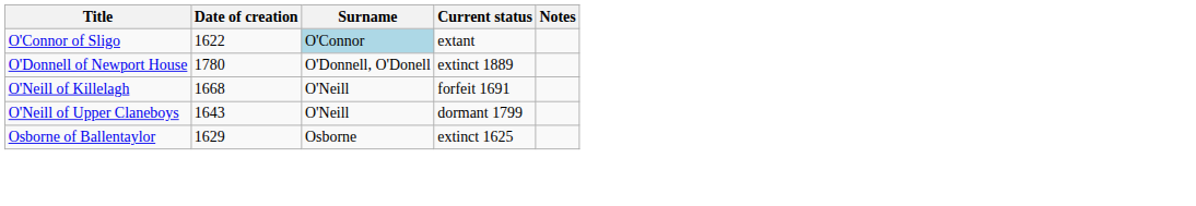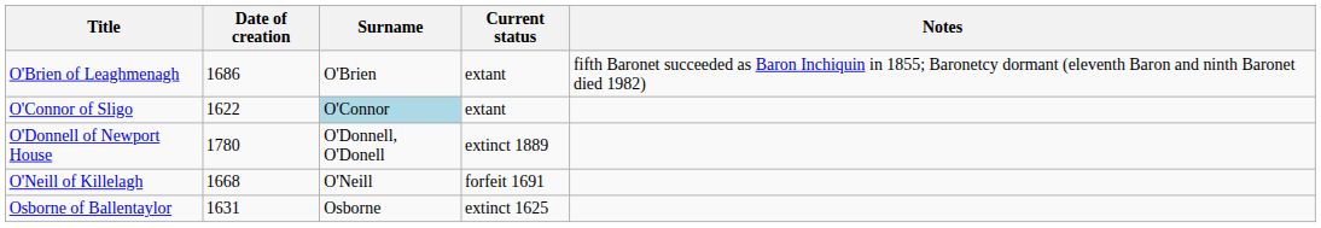+ row: O'Brien of Leaghmenagh | 1686 | O'Brien | extant | fifth Baronet succeeded as Baron Inchiquin in 1855; Baronetcy dormant (eleventh Baron and ninth Baronet died 1982)
- row: O'Neill of Upper Claneboys | 1643 | O'Neill | dormant 1799
Osborne of Ballentaylor | Date of creation: 1629 -> 1631
